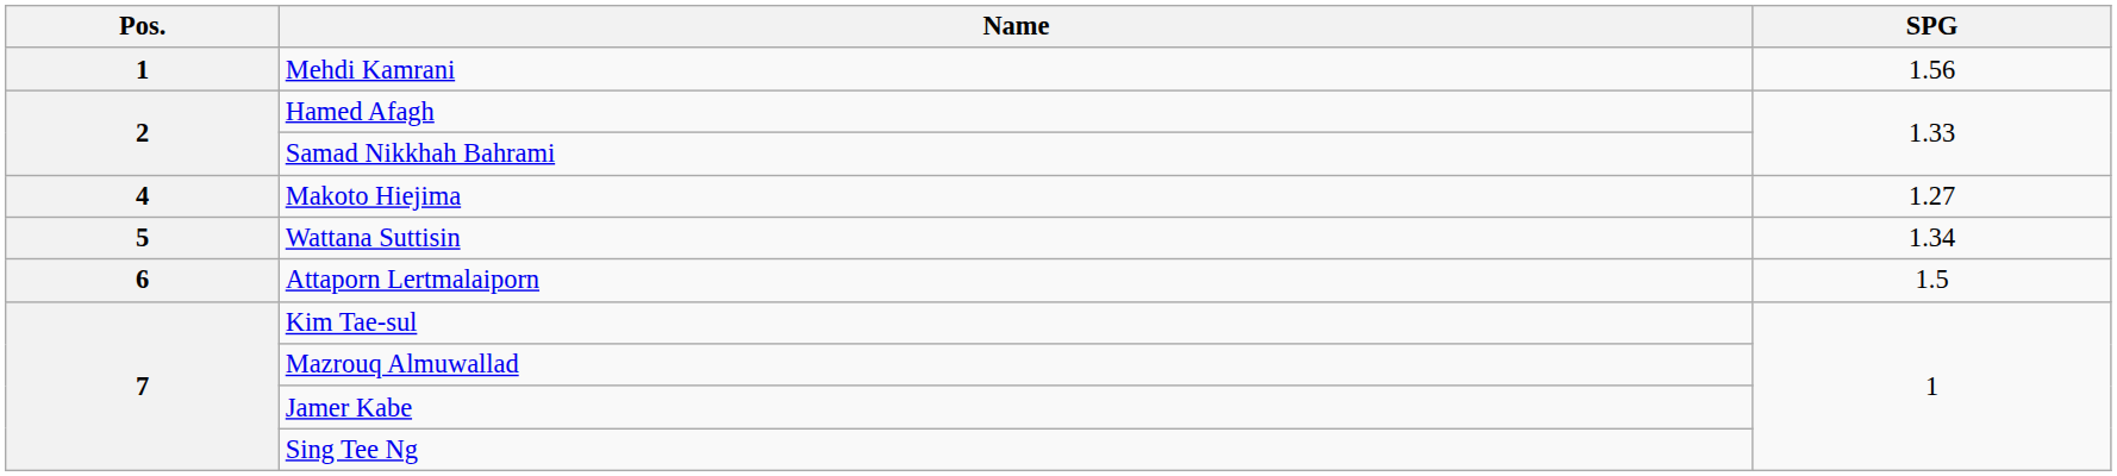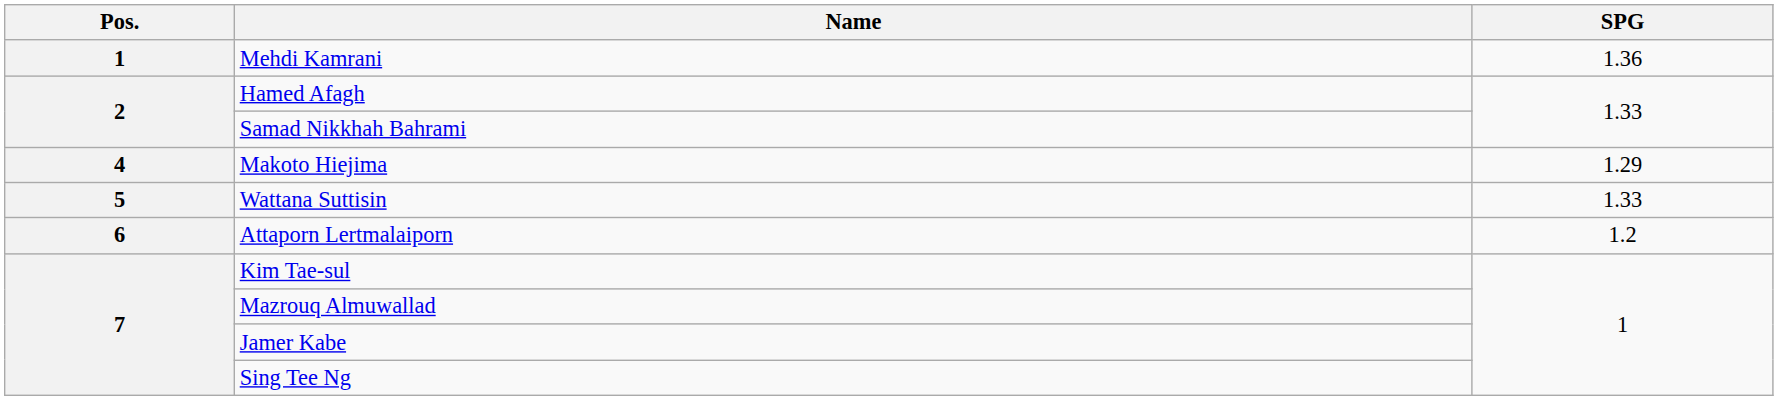Mehdi Kamrani | SPG: 1.56 -> 1.36
Makoto Hiejima | SPG: 1.27 -> 1.29
Wattana Suttisin | SPG: 1.34 -> 1.33
Attaporn Lertmalaiporn | SPG: 1.5 -> 1.2
